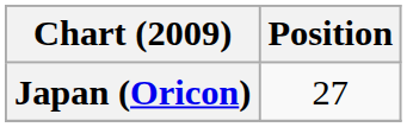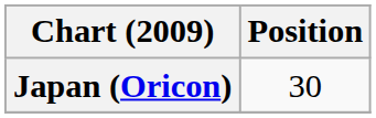Japan (Oricon) | Position: 27 -> 30
